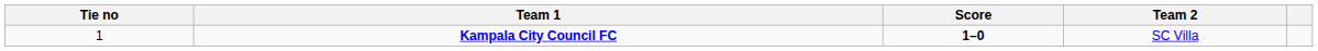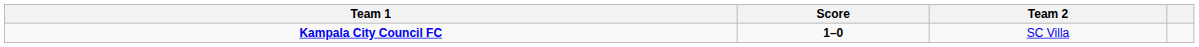- column: Tie no | 1
